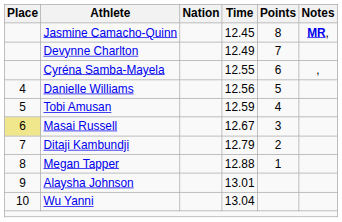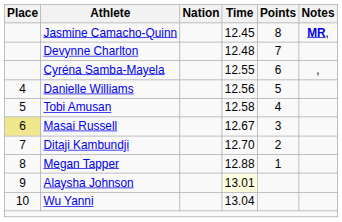Devynne Charlton | Time: 12.49 -> 12.48
Tobi Amusan | Time: 12.59 -> 12.58
Ditaji Kambundji | Time: 12.79 -> 12.70
Alaysha Johnson | Time: no background -> lightyellow background
